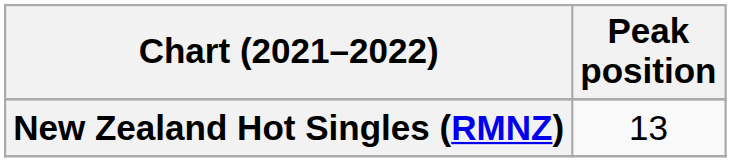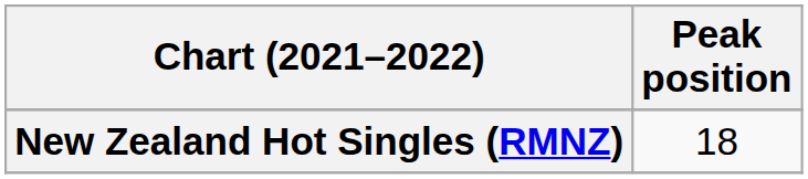New Zealand Hot Singles (RMNZ) | Peak position: 13 -> 18
